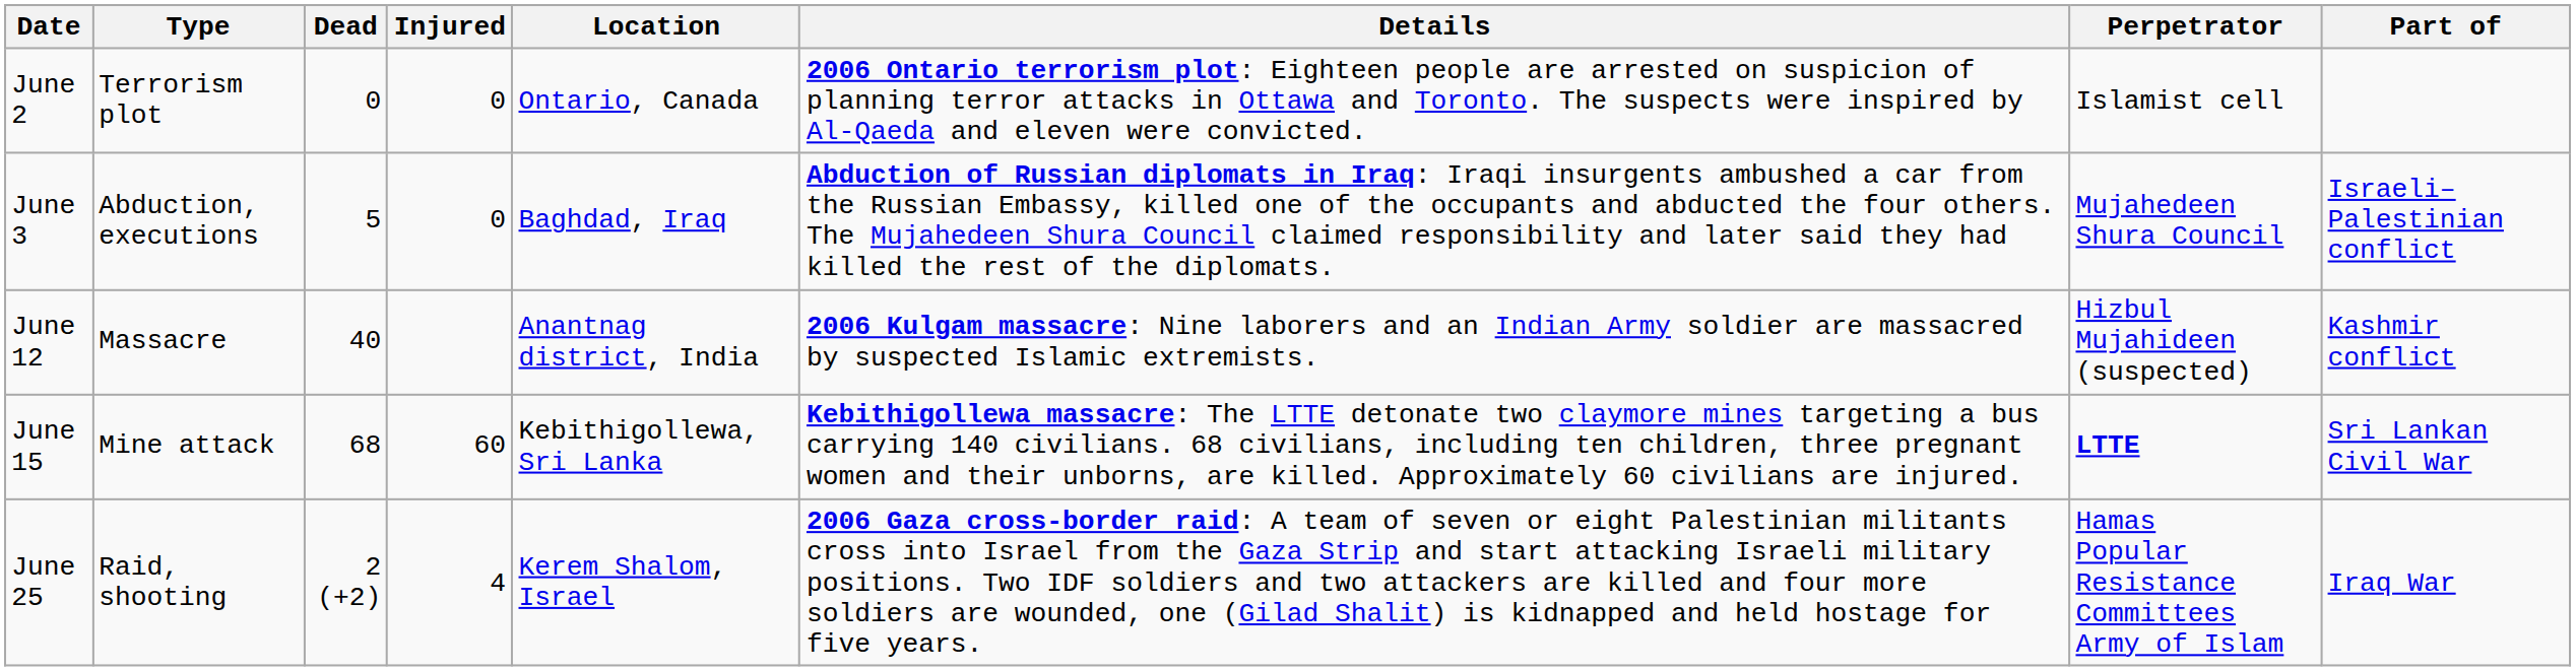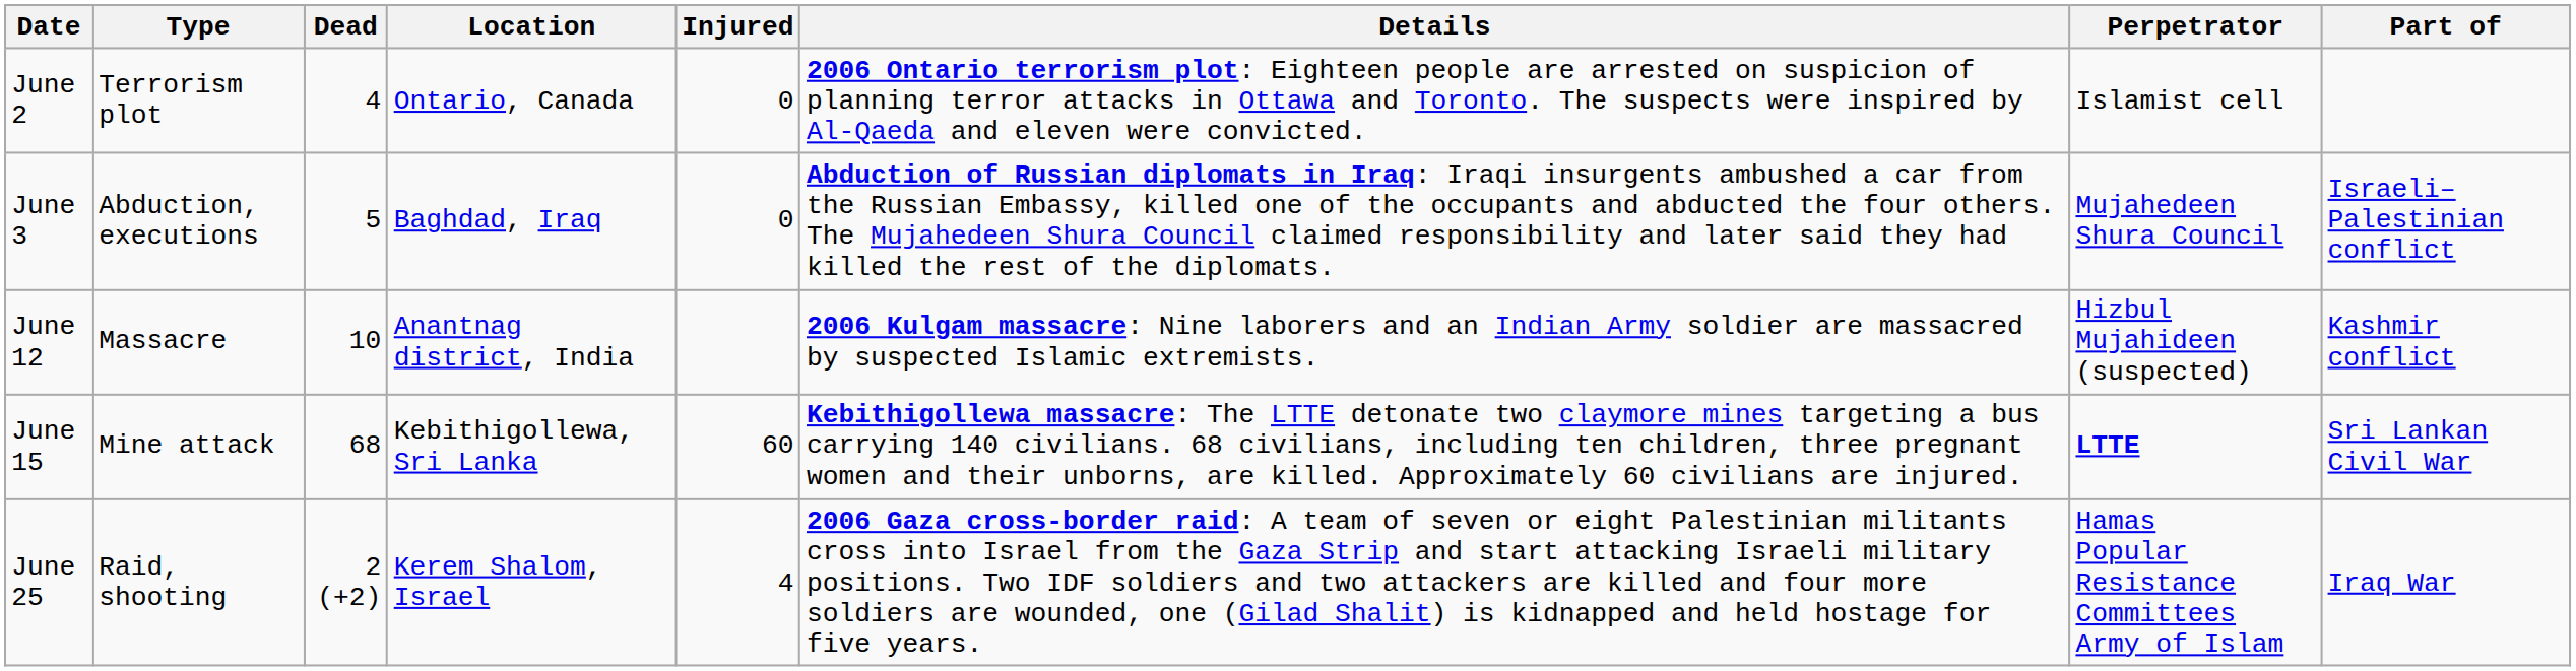columns swapped: Injured <-> Location
June 2 | Dead: 0 -> 4
June 12 | Dead: 40 -> 10
